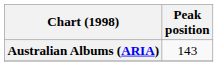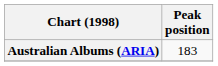Australian Albums (ARIA) | Peak position: 143 -> 183
